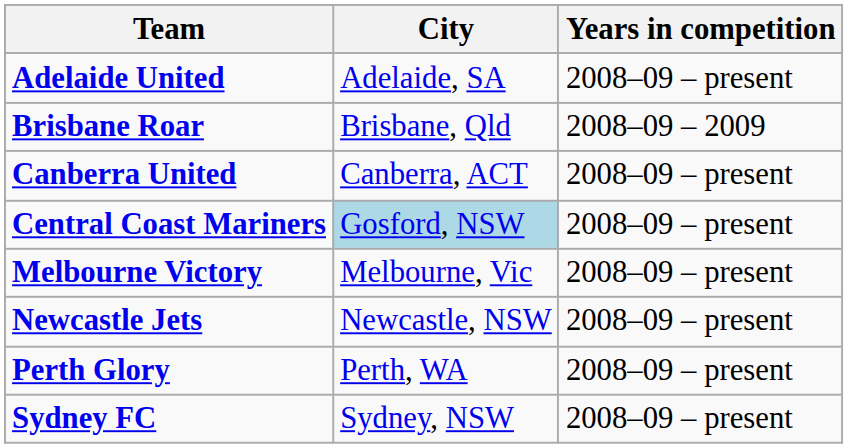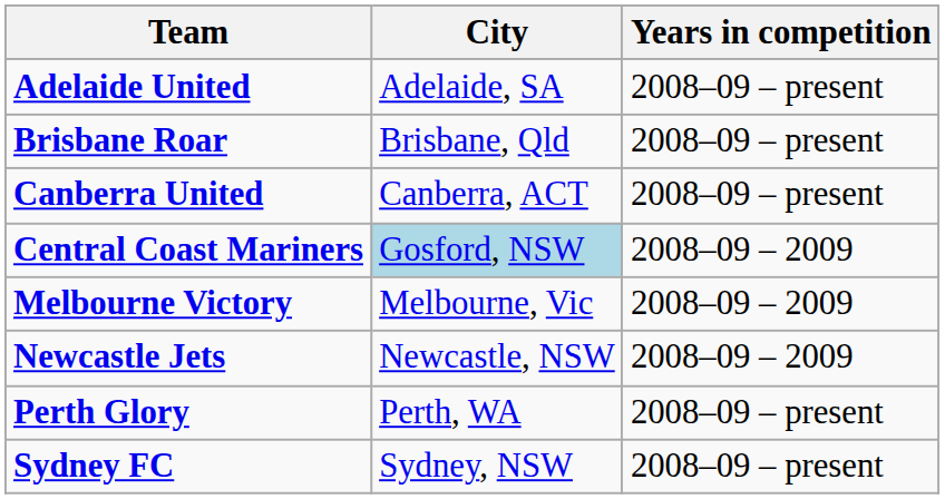Brisbane Roar | Years in competition: 2008–09 – 2009 -> 2008–09 – present
Central Coast Mariners | Years in competition: 2008–09 – present -> 2008–09 – 2009
Melbourne Victory | Years in competition: 2008–09 – present -> 2008–09 – 2009
Newcastle Jets | Years in competition: 2008–09 – present -> 2008–09 – 2009
